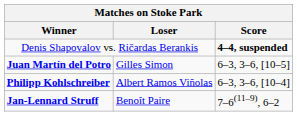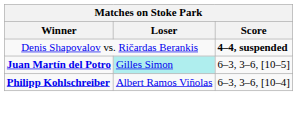Juan Martín del Potro | Loser: no background -> paleturquoise background
- row: Jan-Lennard Struff | Benoît Paire | 7–6(11–9), 6–2
